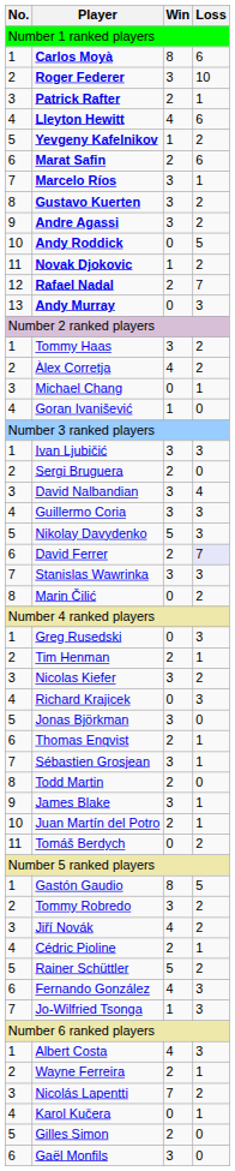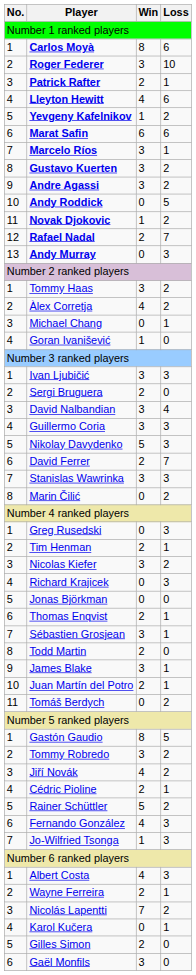Marat Safin | Win: 2 -> 6
David Ferrer | Loss: lavender background -> no background
Jonas Björkman | Win: 3 -> 0
